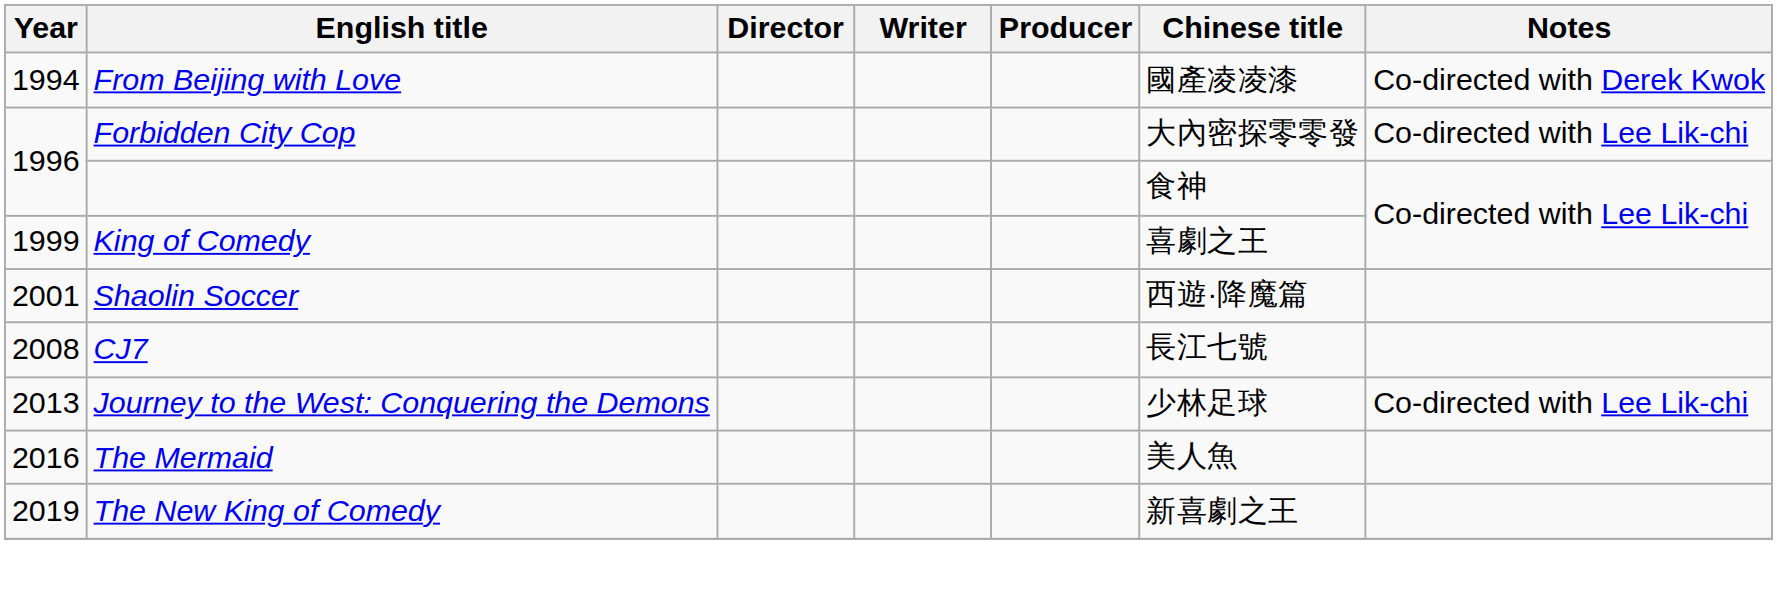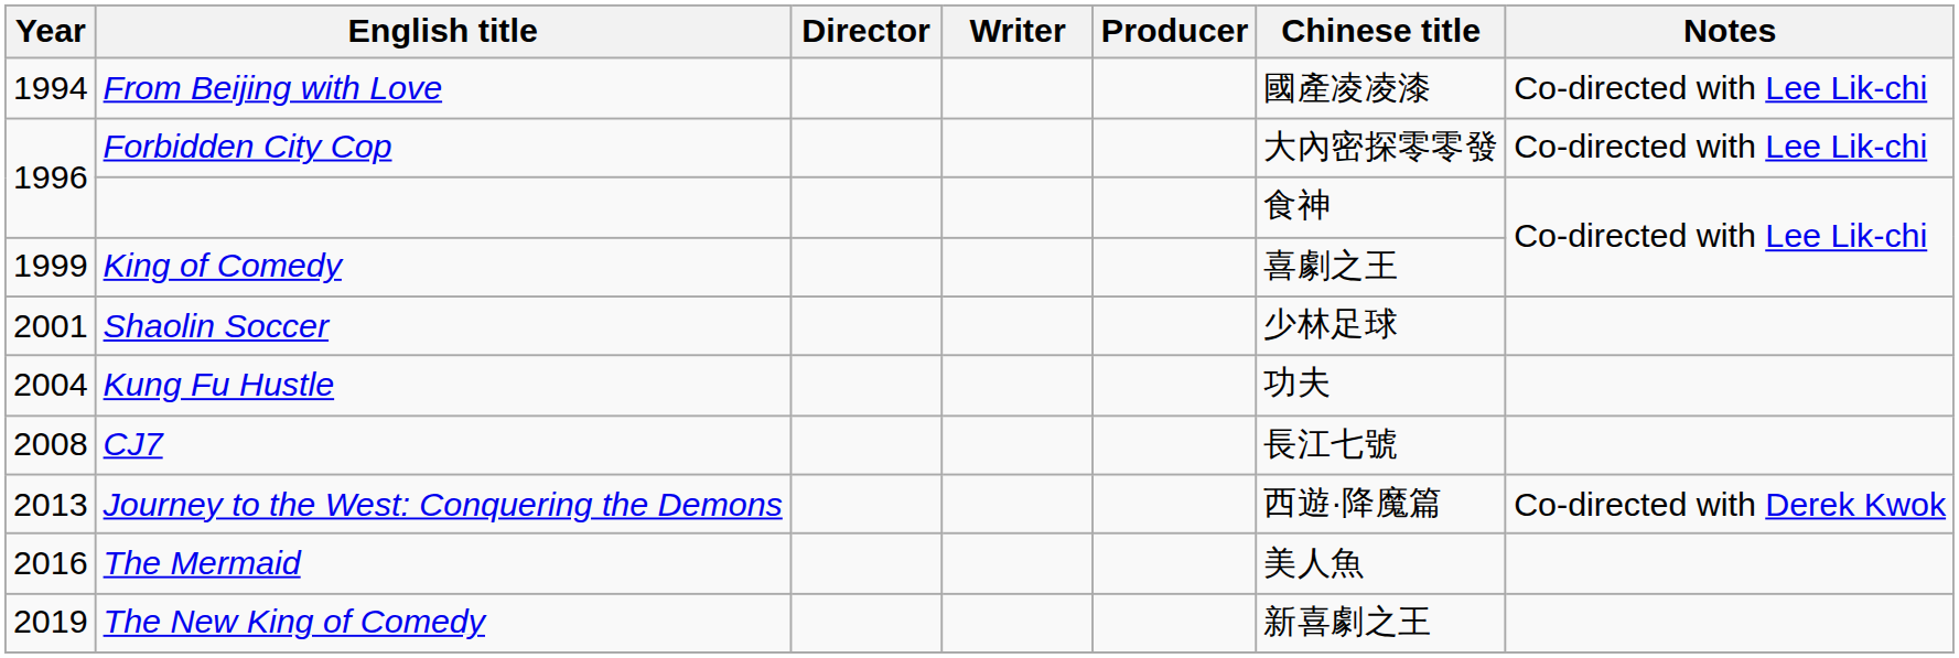From Beijing with Love | Notes: Co-directed with Derek Kwok -> Co-directed with Lee Lik-chi
Shaolin Soccer | Chinese title: 西遊·降魔篇 -> 少林足球
+ row: 2004 | Kung Fu Hustle | 功夫
Journey to the West: Conquering the Demons | Chinese title: 少林足球 -> 西遊·降魔篇
Journey to the West: Conquering the Demons | Notes: Co-directed with Lee Lik-chi -> Co-directed with Derek Kwok
